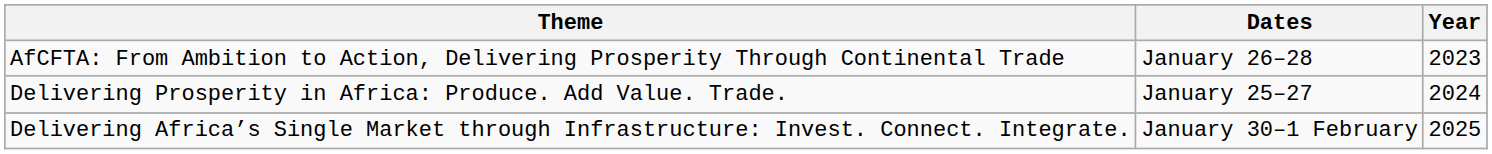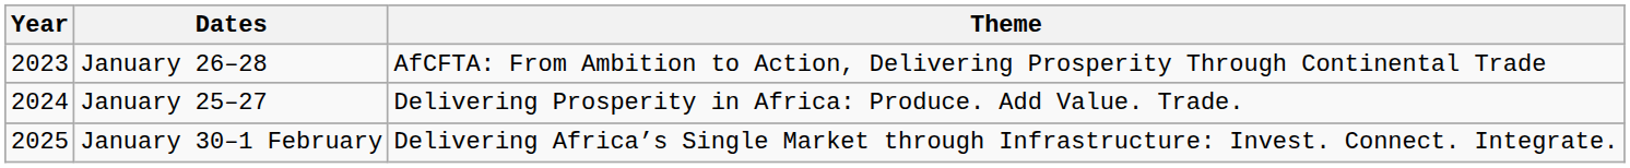columns swapped: Year <-> Theme
